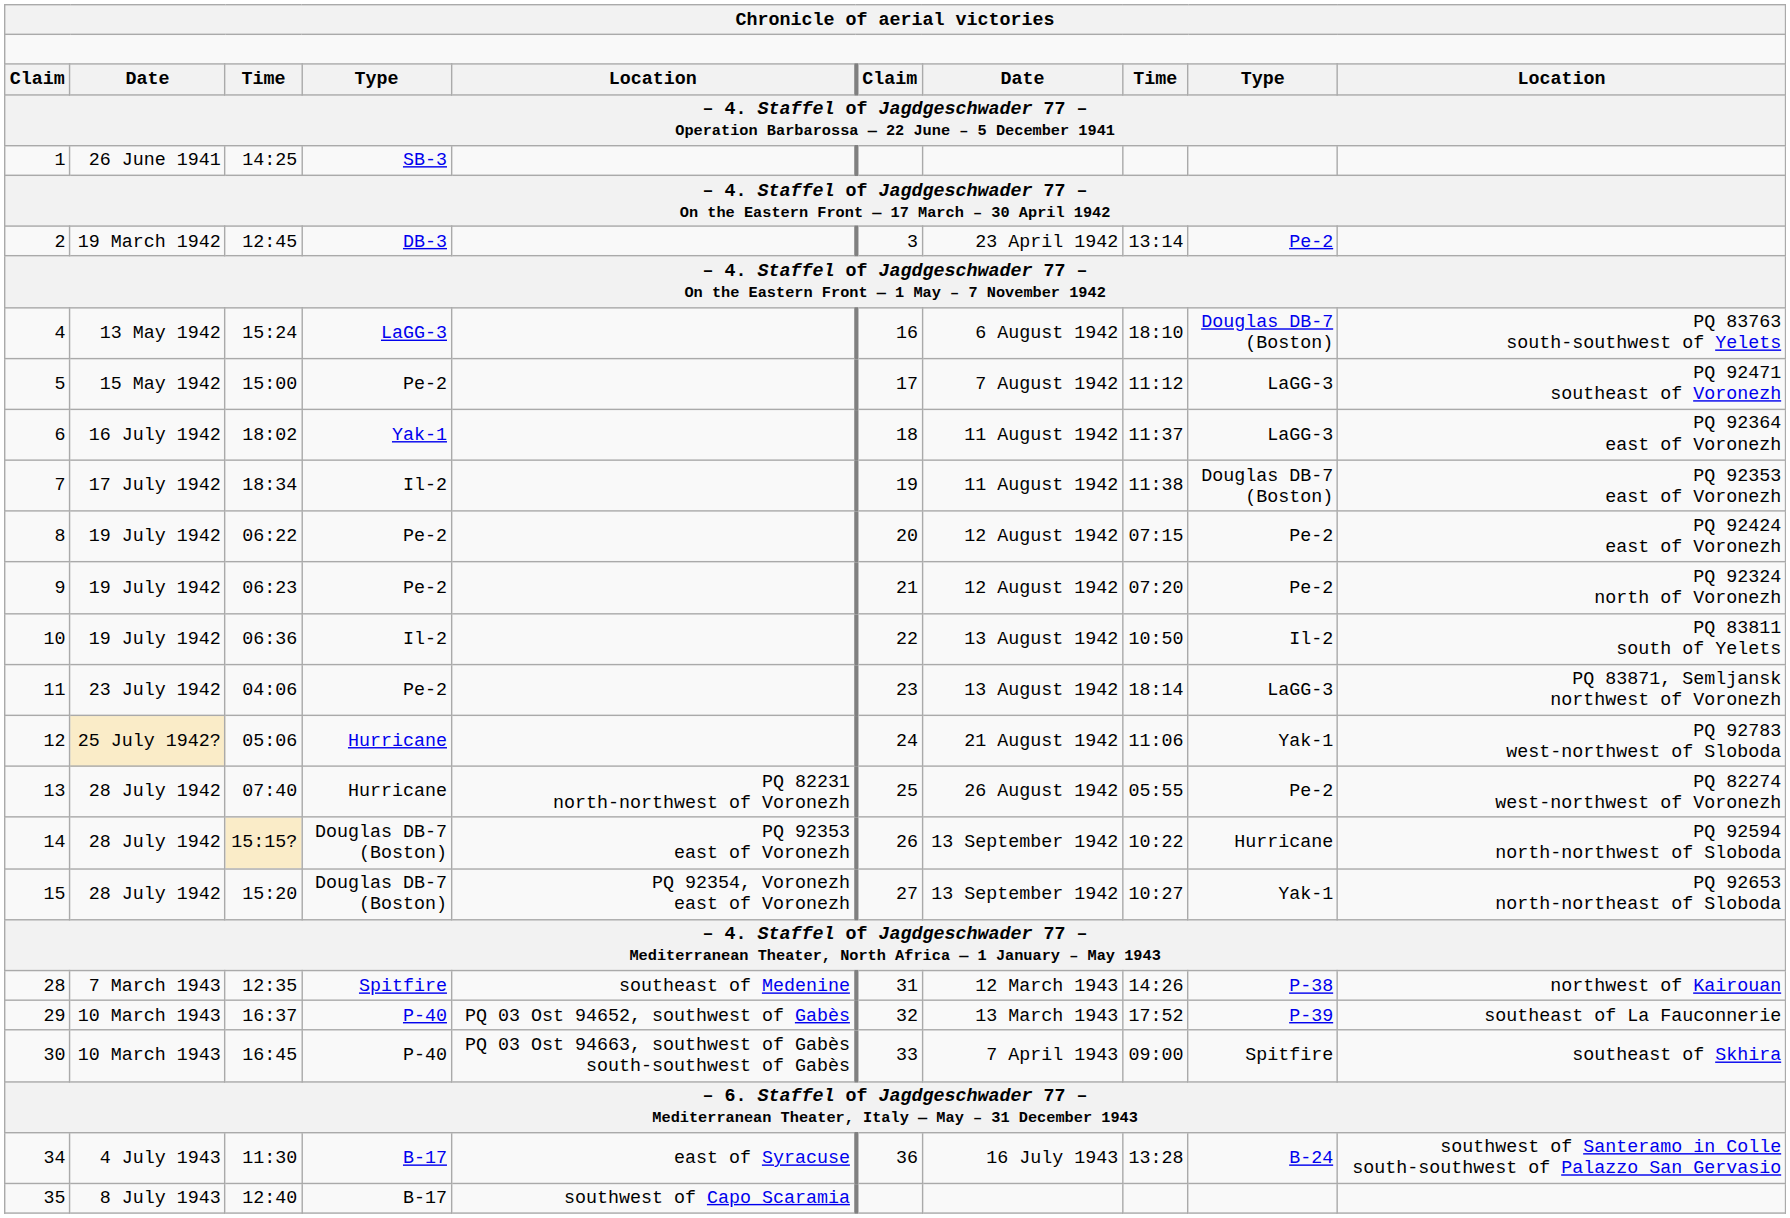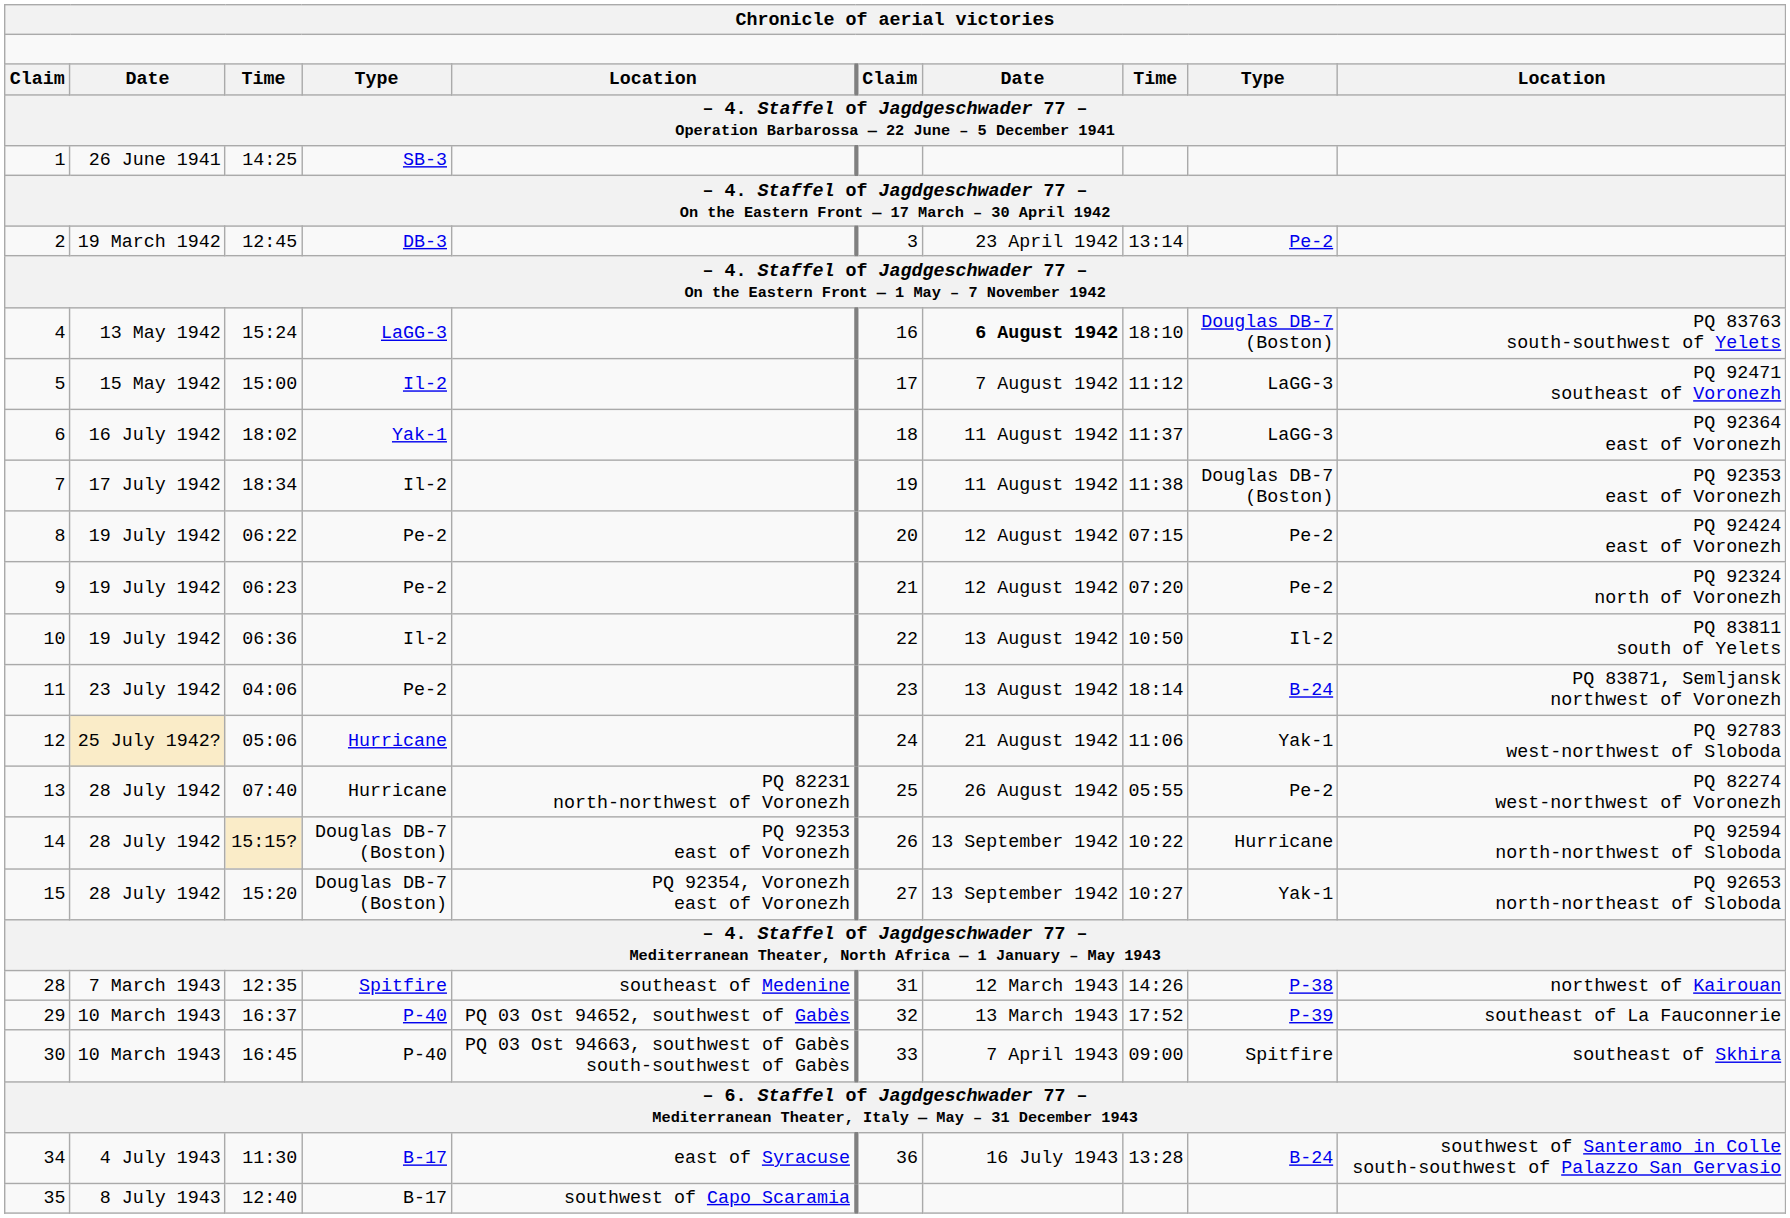4 | column 7: normal -> bold
5 | column 4: Pe-2 -> Il-2
11 | column 9: LaGG-3 -> B-24
